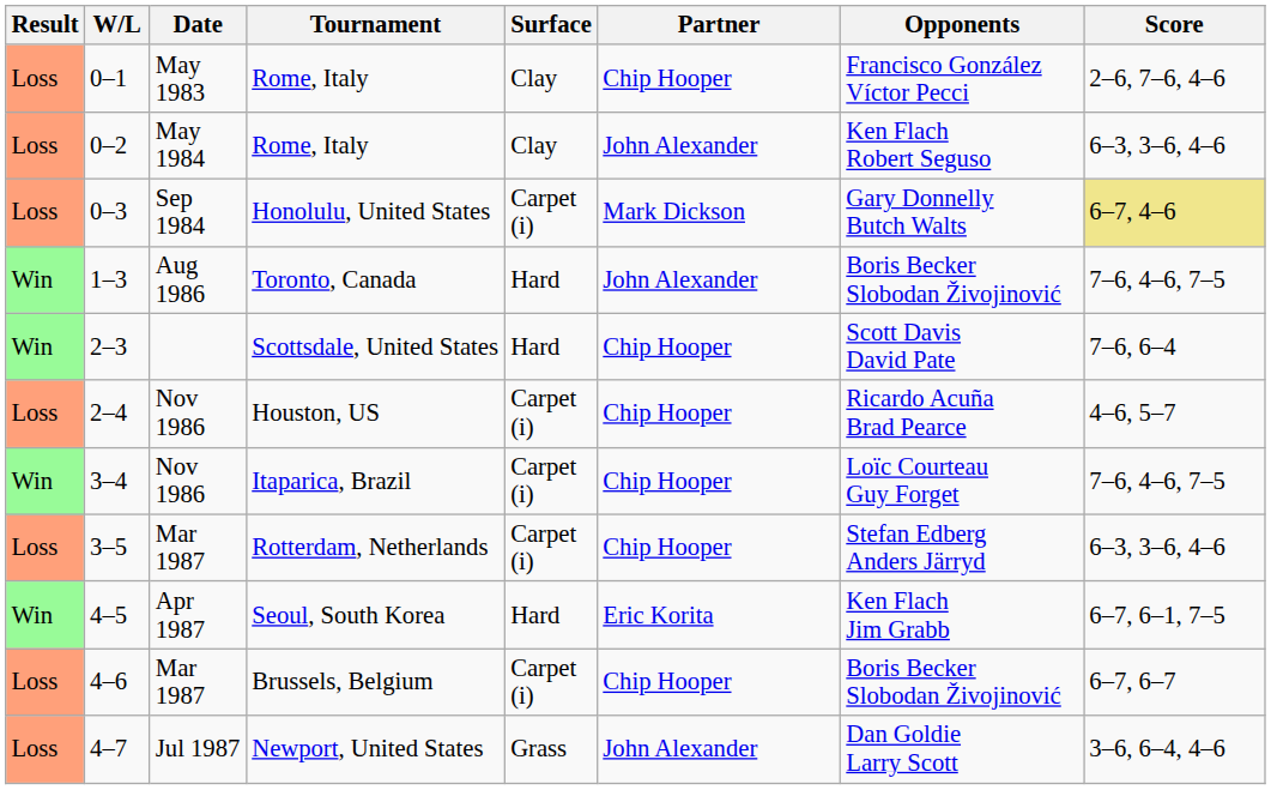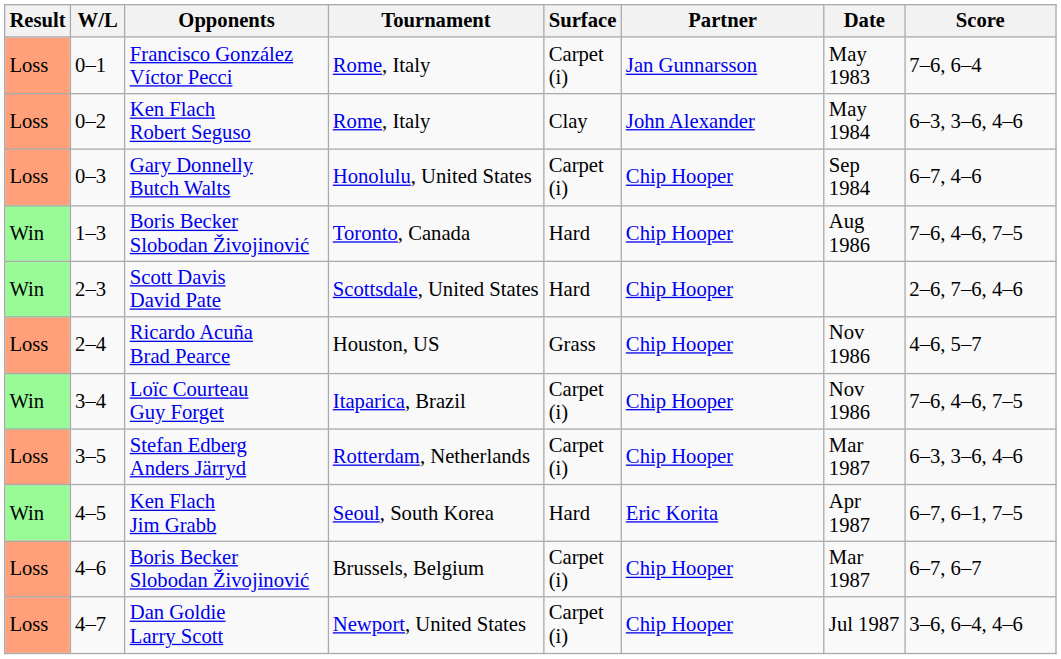columns swapped: Date <-> Opponents
0–1 / Rome, Italy | Surface: Clay -> Carpet (i)
0–1 / Rome, Italy | Partner: Chip Hooper -> Jan Gunnarsson
0–1 / Rome, Italy | Score: 2–6, 7–6, 4–6 -> 7–6, 6–4
Honolulu, United States | Partner: Mark Dickson -> Chip Hooper
Honolulu, United States | Score: khaki background -> no background
Toronto, Canada | Partner: John Alexander -> Chip Hooper
Scottsdale, United States | Score: 7–6, 6–4 -> 2–6, 7–6, 4–6
Houston, US | Surface: Carpet (i) -> Grass
Newport, United States | Surface: Grass -> Carpet (i)
Newport, United States | Partner: John Alexander -> Chip Hooper
